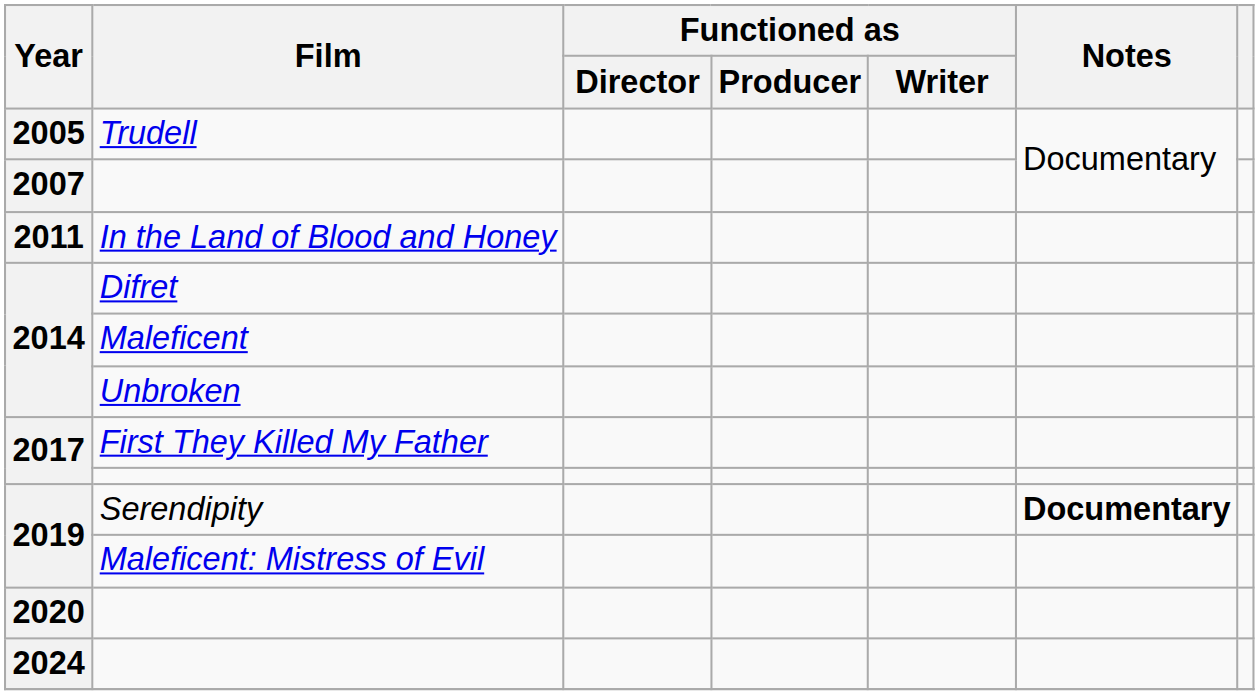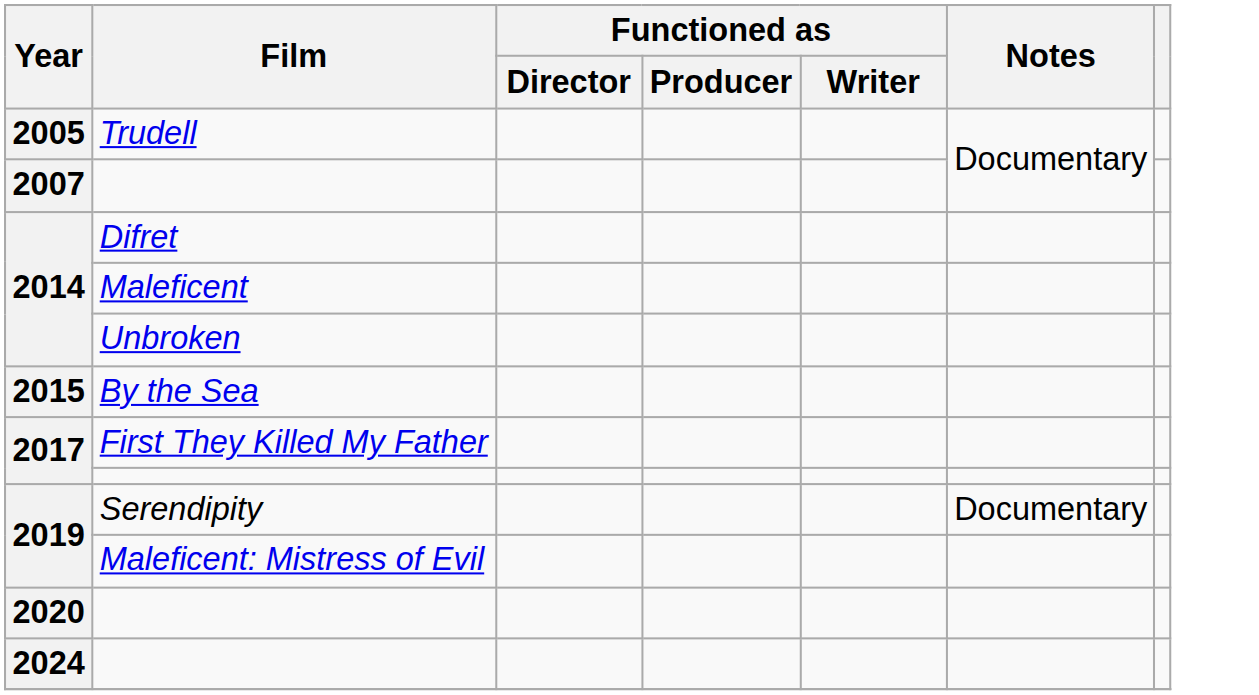- row: 2011 | In the Land of Blood and Honey
+ row: 2015 | By the Sea
Serendipity | Notes: bold -> normal
